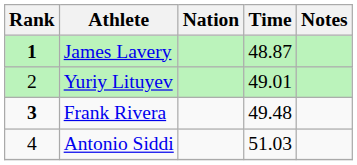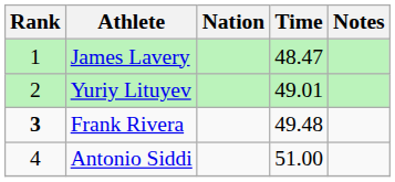James Lavery | Rank: bold -> normal
James Lavery | Time: 48.87 -> 48.47
Antonio Siddi | Time: 51.03 -> 51.00
